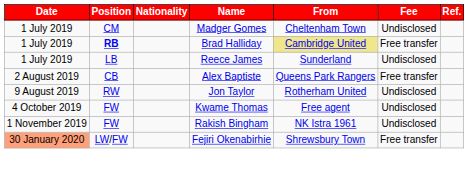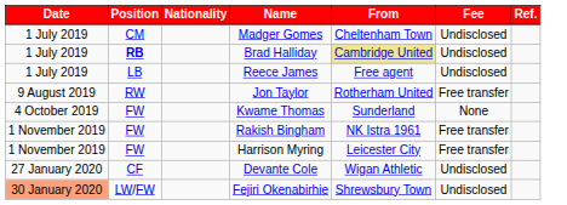Brad Halliday | Fee: Free transfer -> Undisclosed
Reece James | From: Sunderland -> Free agent
- row: 2 August 2019 | CB | Alex Baptiste | Queens Park Rangers | Free transfer
Jon Taylor | Fee: Undisclosed -> Free transfer
Kwame Thomas | From: Free agent -> Sunderland
Kwame Thomas | Fee: Undisclosed -> None
Rakish Bingham | Fee: Undisclosed -> Free transfer
+ row: 1 November 2019 | FW | Harrison Myring | Leicester City | Free transfer
+ row: 27 January 2020 | CF | Devante Cole | Wigan Athletic | Undisclosed
Fejiri Okenabirhie | Fee: Free transfer -> Undisclosed
